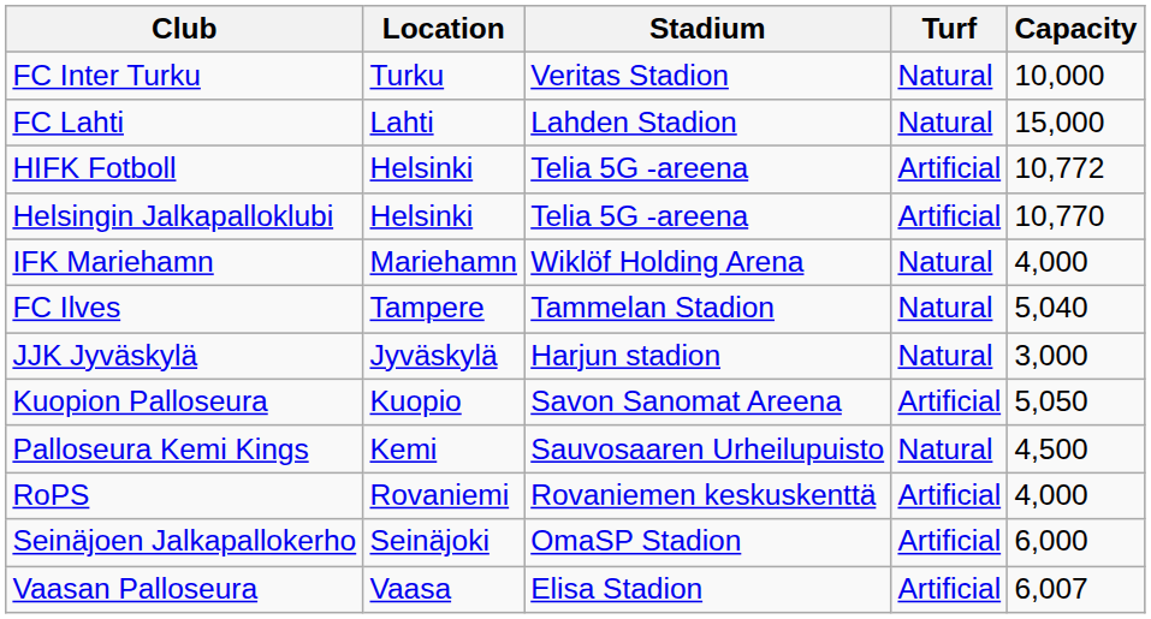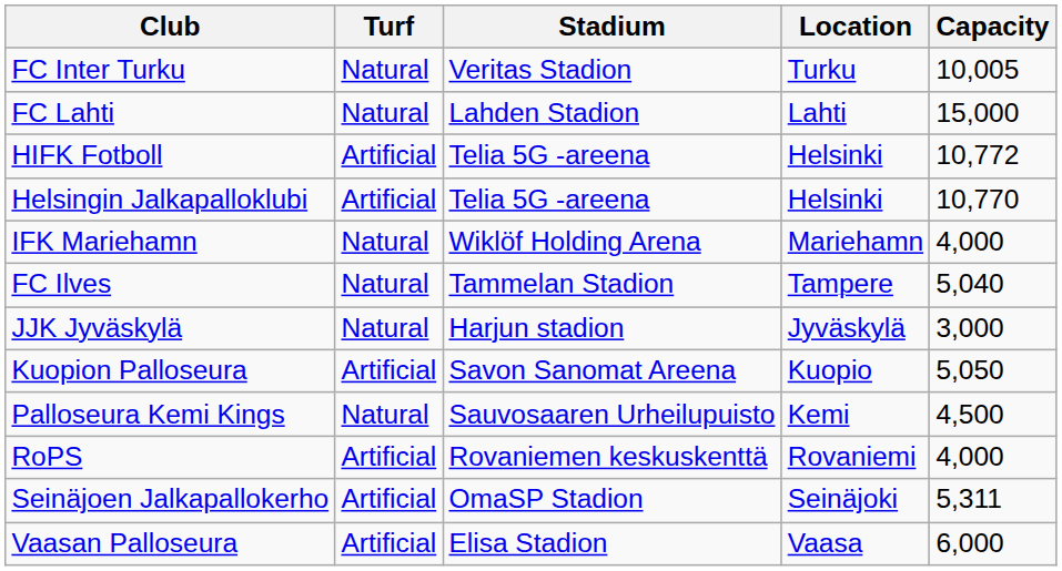columns swapped: Location <-> Turf
FC Inter Turku | Capacity: 10,000 -> 10,005
Seinäjoen Jalkapallokerho | Capacity: 6,000 -> 5,311
Vaasan Palloseura | Capacity: 6,007 -> 6,000
